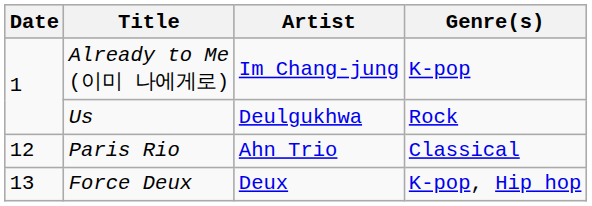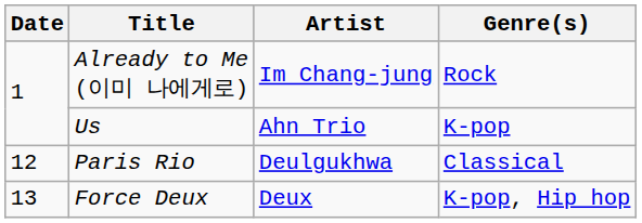Already to Me (이미 나에게로) | Genre(s): K-pop -> Rock
Us | Artist: Deulgukhwa -> Ahn Trio
Us | Genre(s): Rock -> K-pop
Paris Rio | Artist: Ahn Trio -> Deulgukhwa
